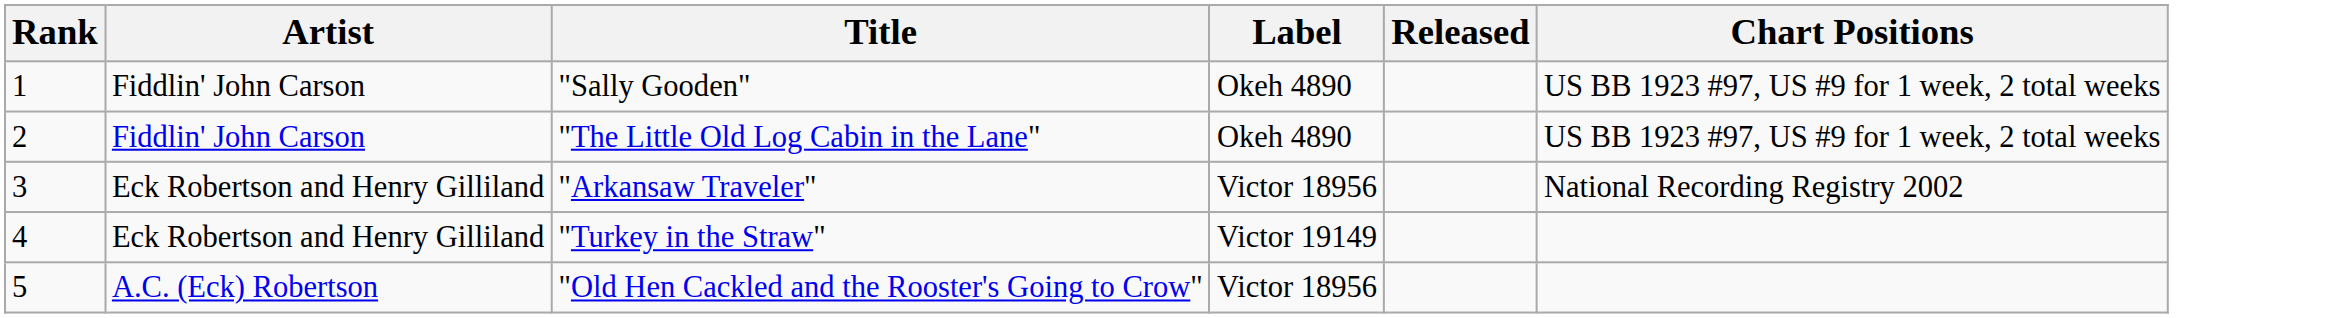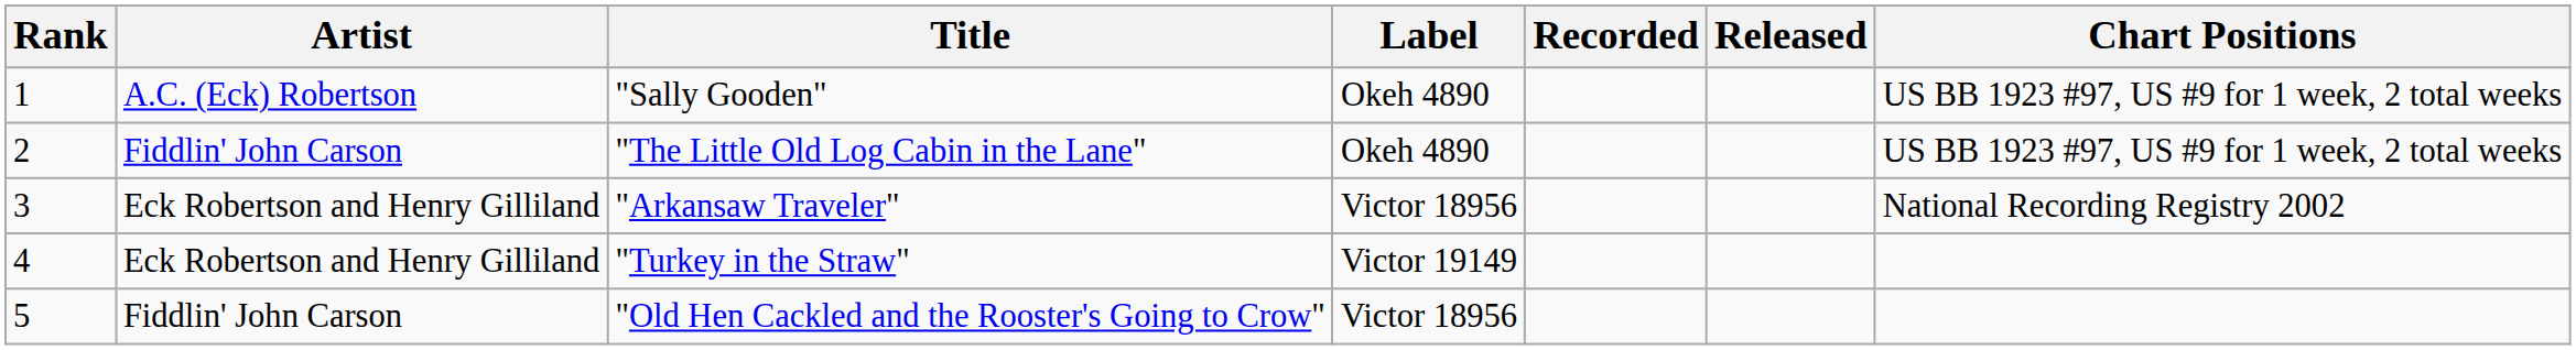+ column: Recorded
"Sally Gooden" | Artist: Fiddlin' John Carson -> A.C. (Eck) Robertson
"Old Hen Cackled and the Rooster's Going to Crow" | Artist: A.C. (Eck) Robertson -> Fiddlin' John Carson
